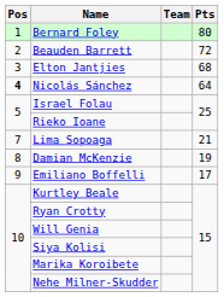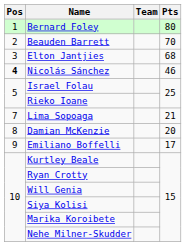Beauden Barrett | Pts: 72 -> 70
Nicolás Sánchez | Pts: 64 -> 46
Damian McKenzie | Pts: 19 -> 20
